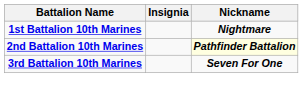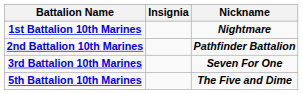2nd Battalion 10th Marines | Nickname: lightyellow background -> no background
+ row: 5th Battalion 10th Marines | The Five and Dime
